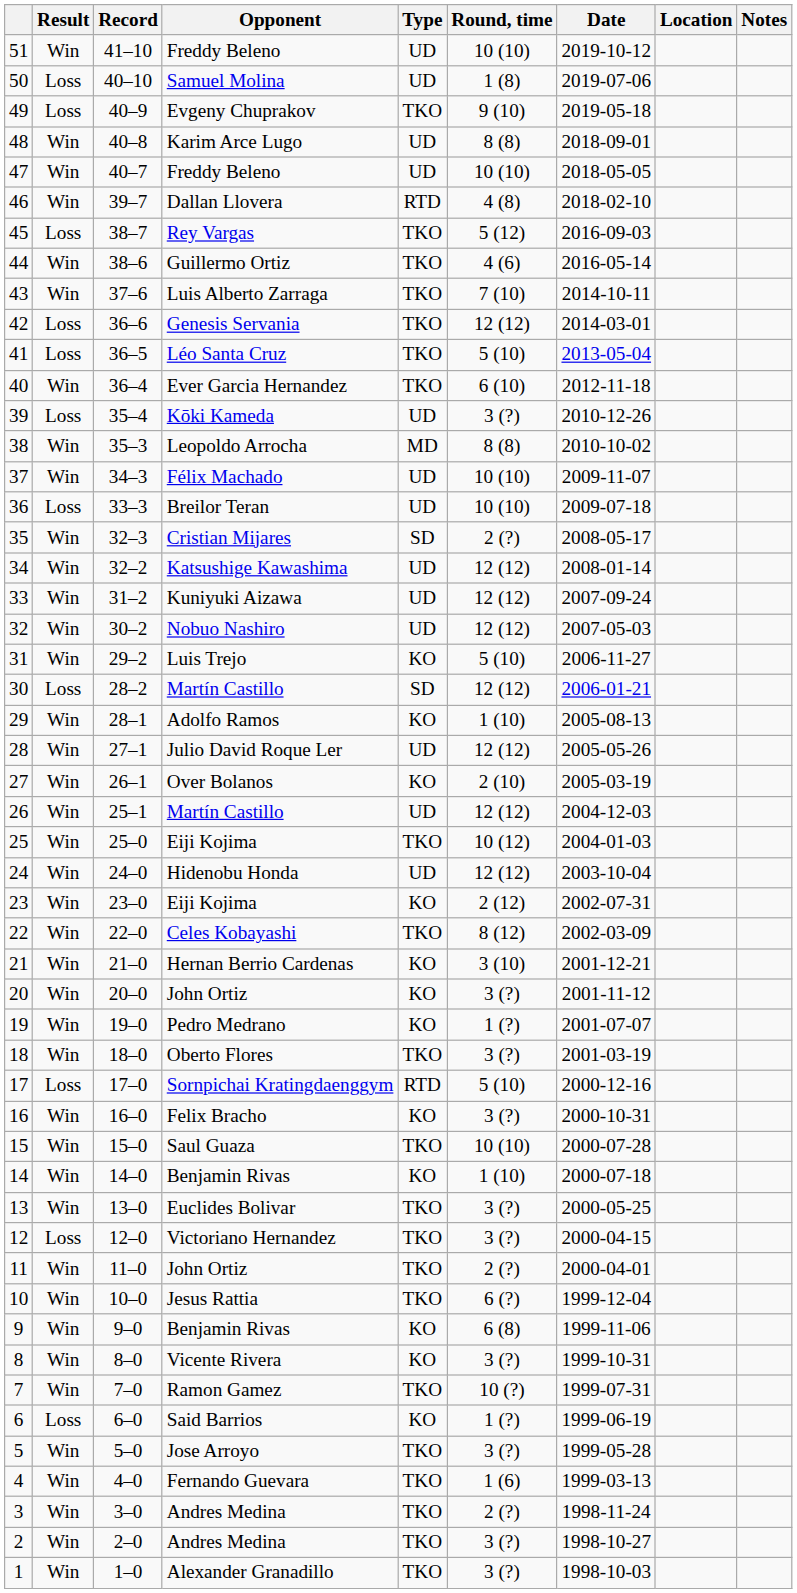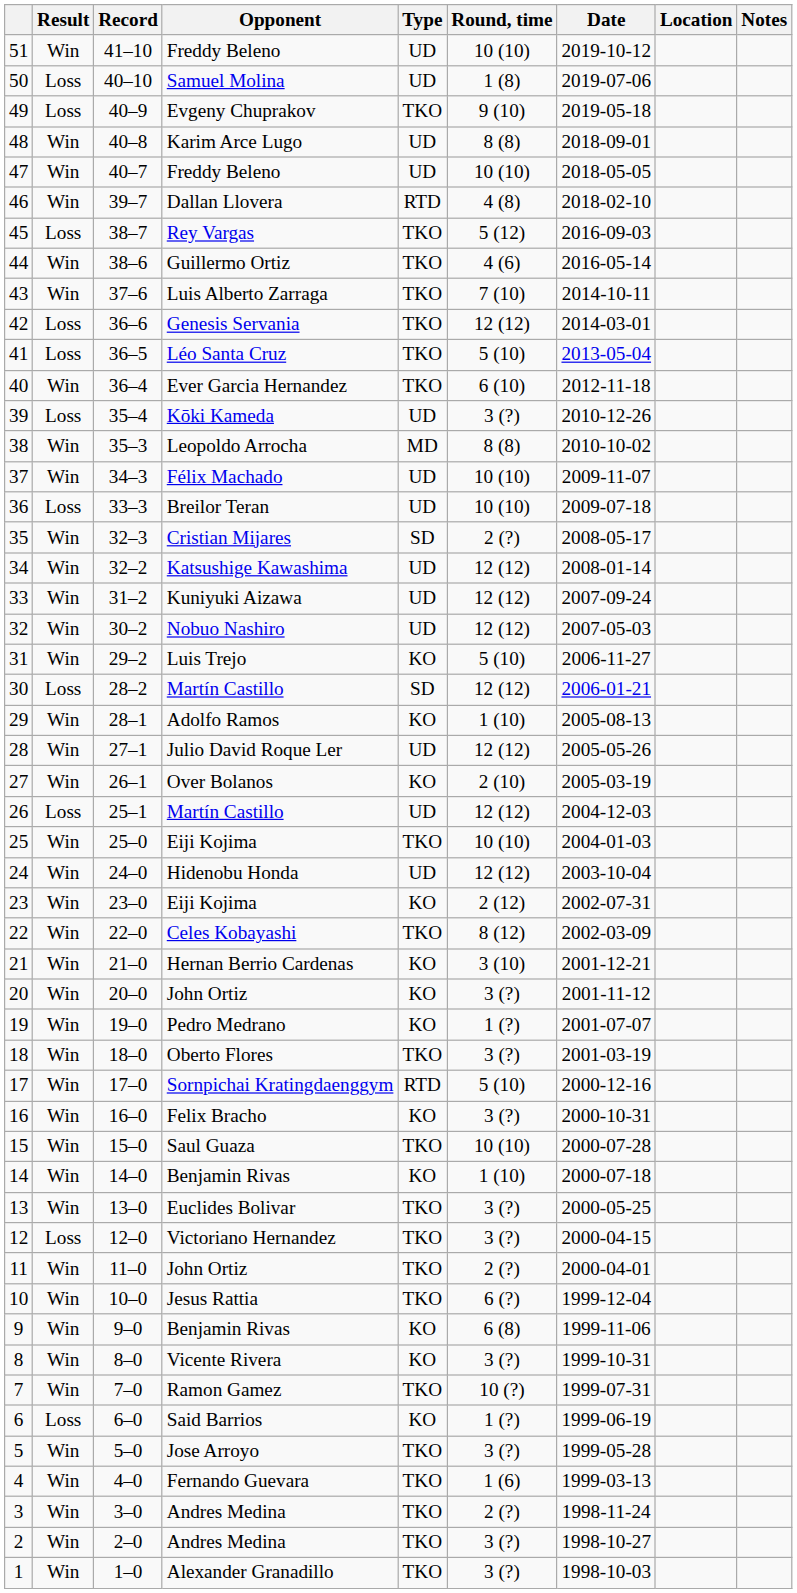26 | Result: Win -> Loss
25 | Round, time: 10 (12) -> 10 (10)
17 | Result: Loss -> Win
